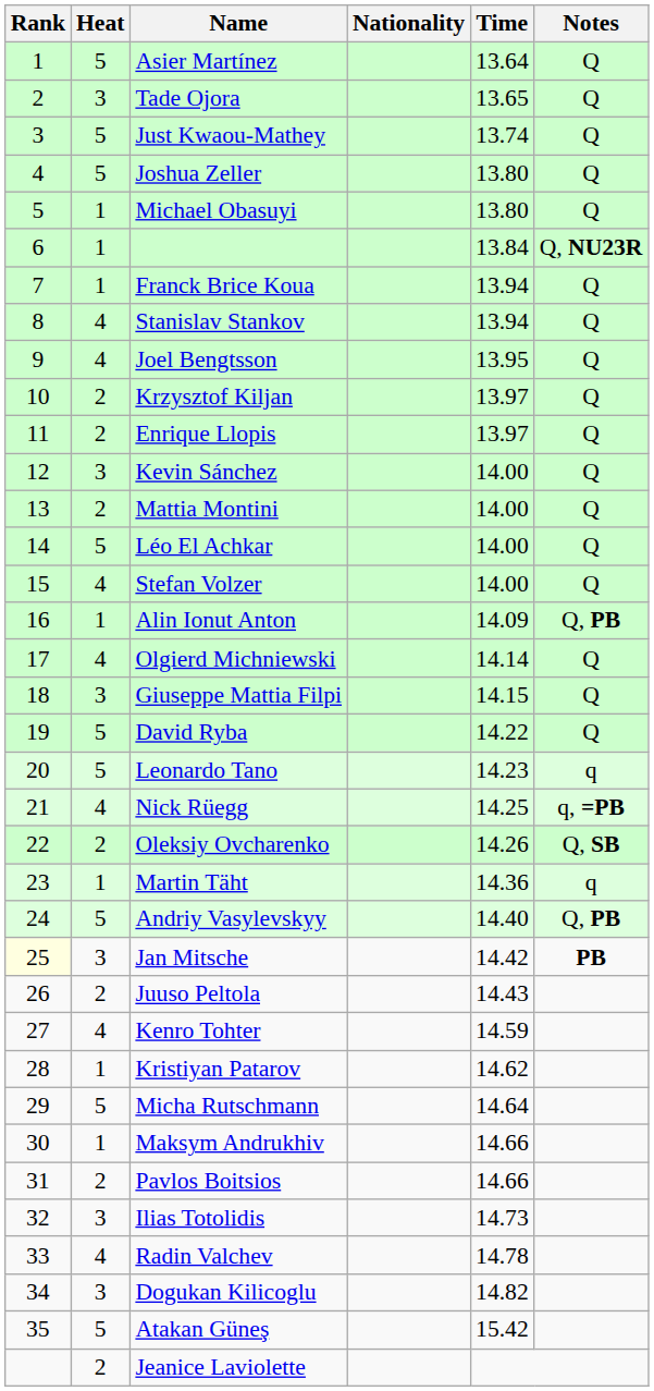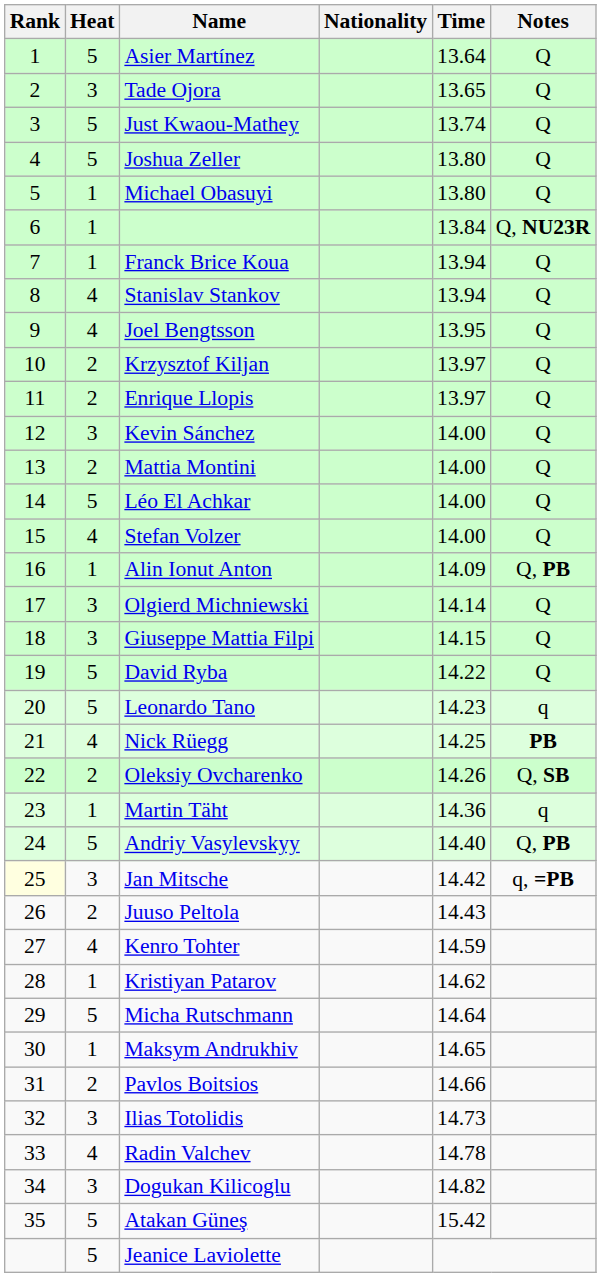Olgierd Michniewski | Heat: 4 -> 3
Nick Rüegg | Notes: q, =PB -> PB
Jan Mitsche | Notes: PB -> q, =PB
Maksym Andrukhiv | Time: 14.66 -> 14.65
Jeanice Laviolette | Heat: 2 -> 5
